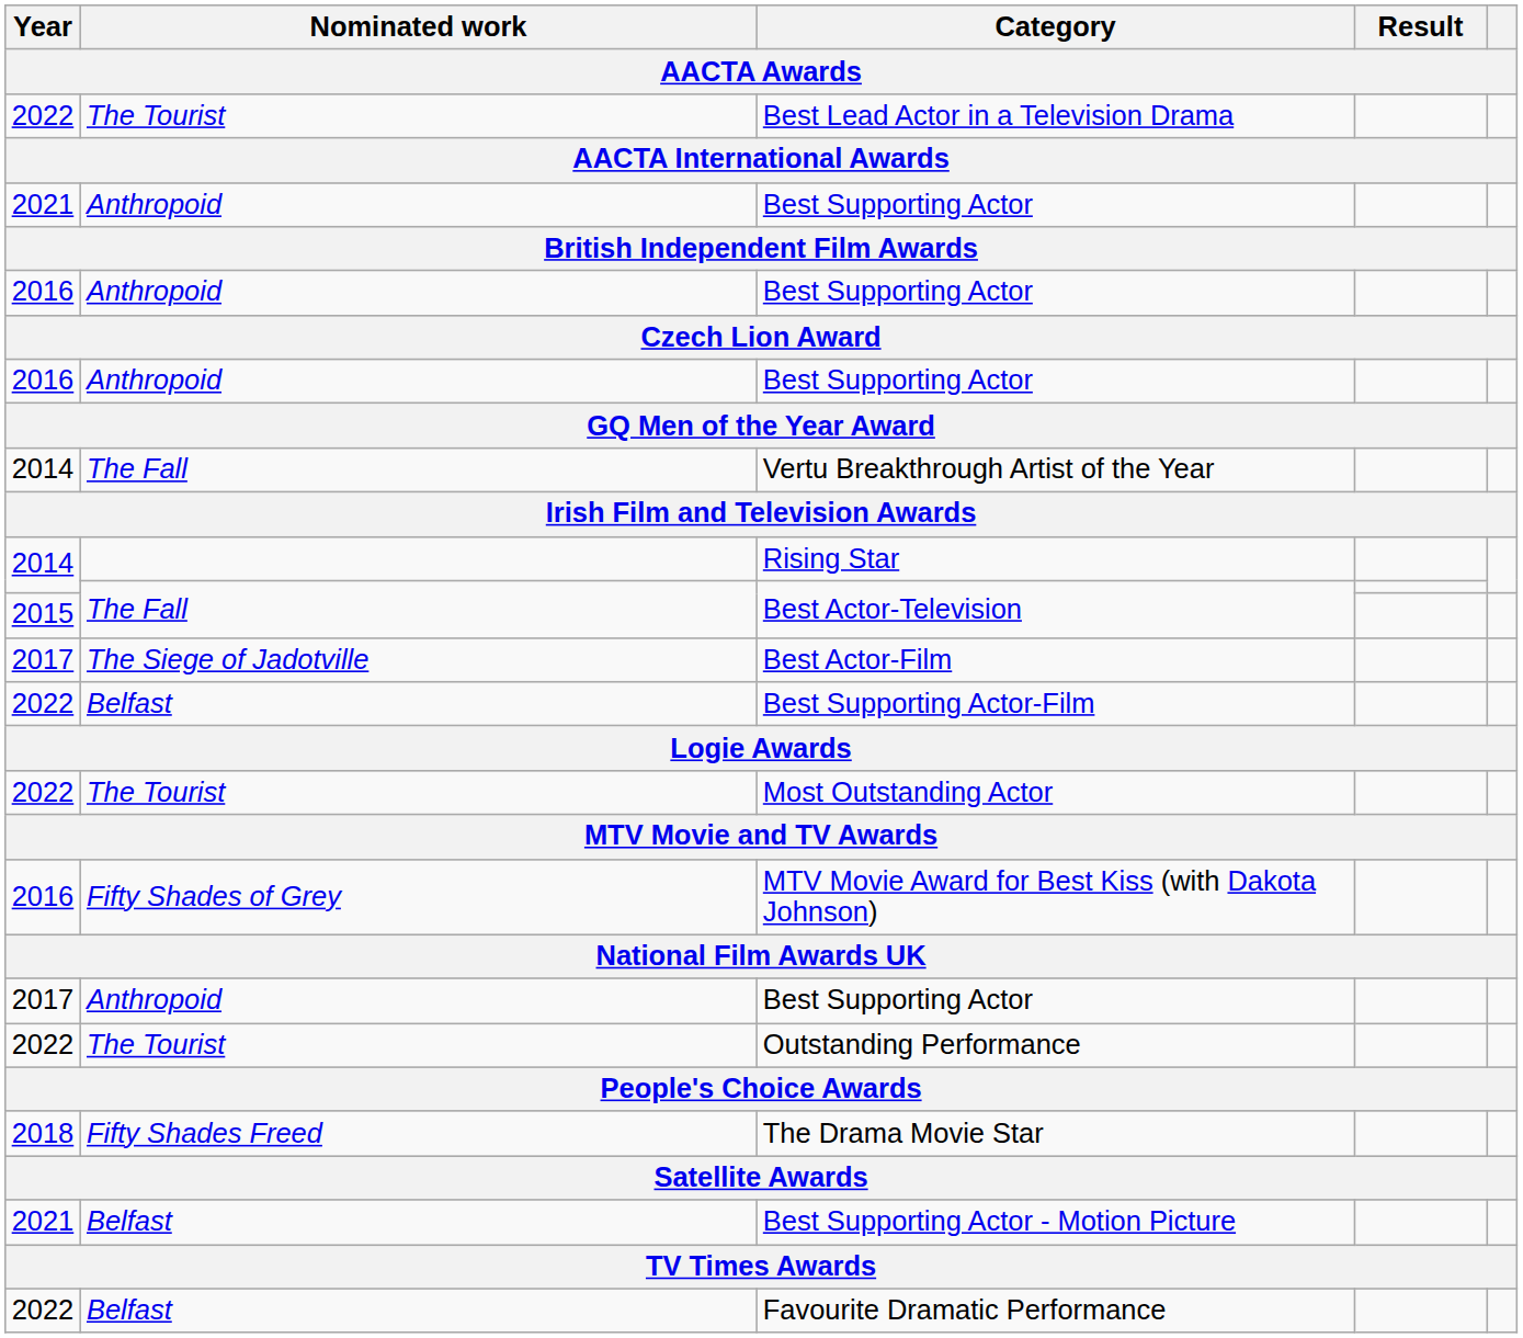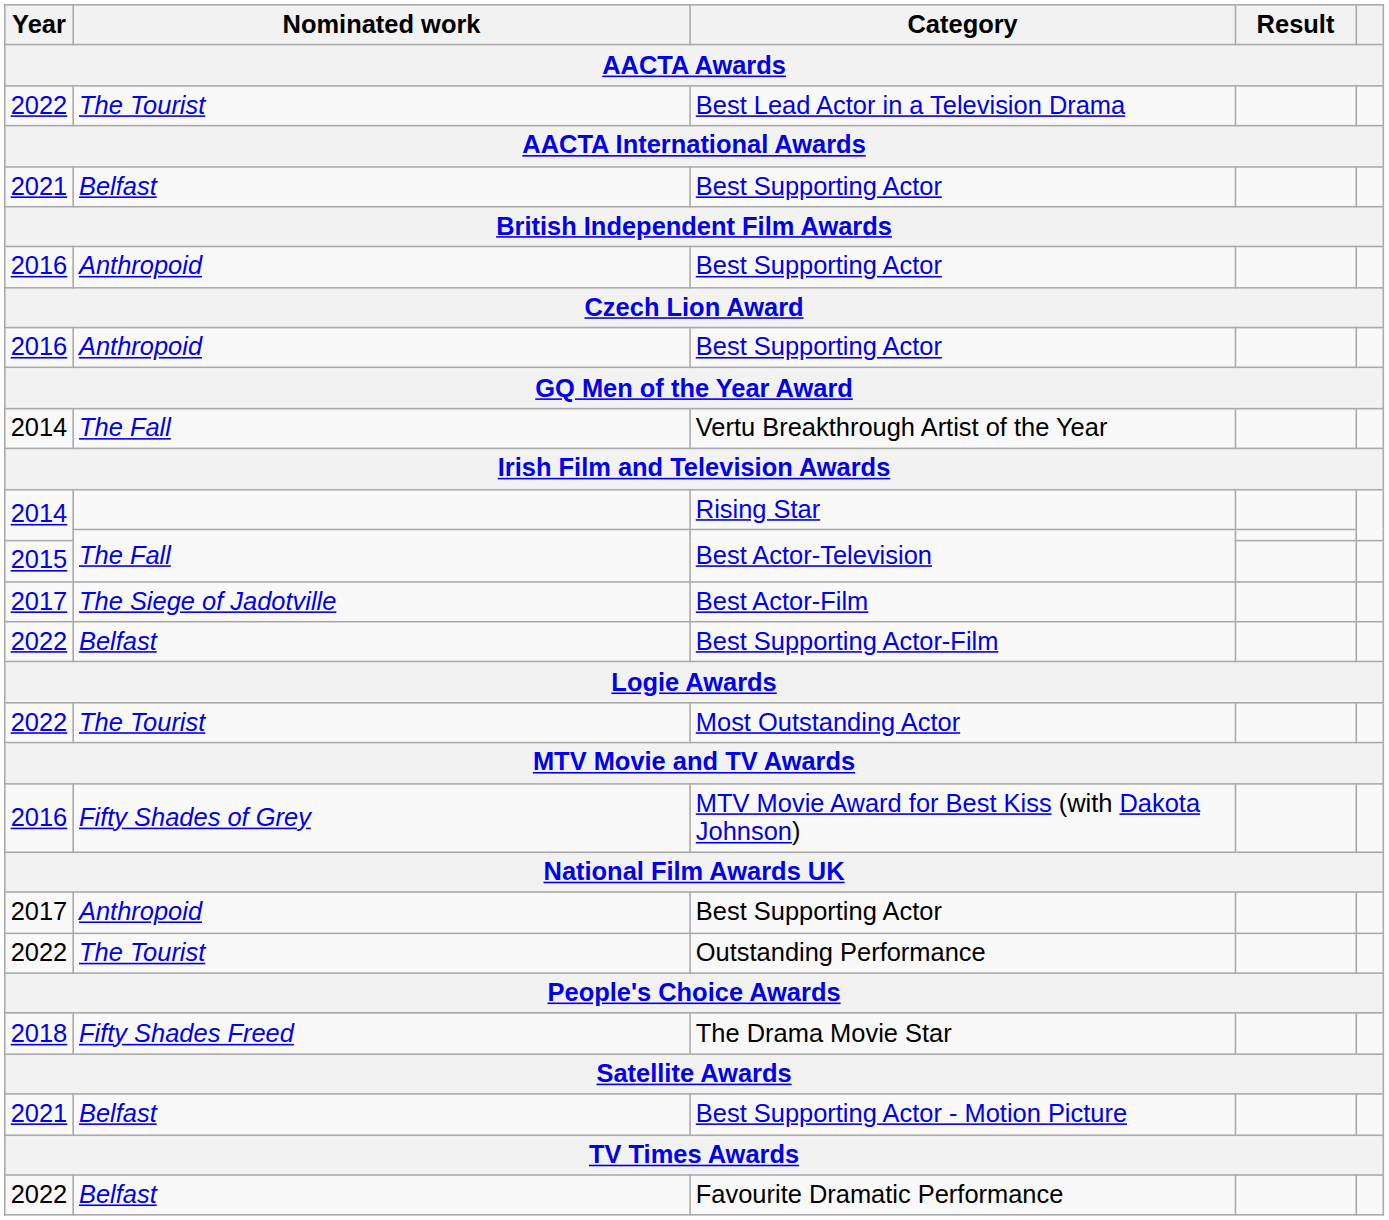2021 / Best Supporting Actor | Nominated work: Anthropoid -> Belfast
